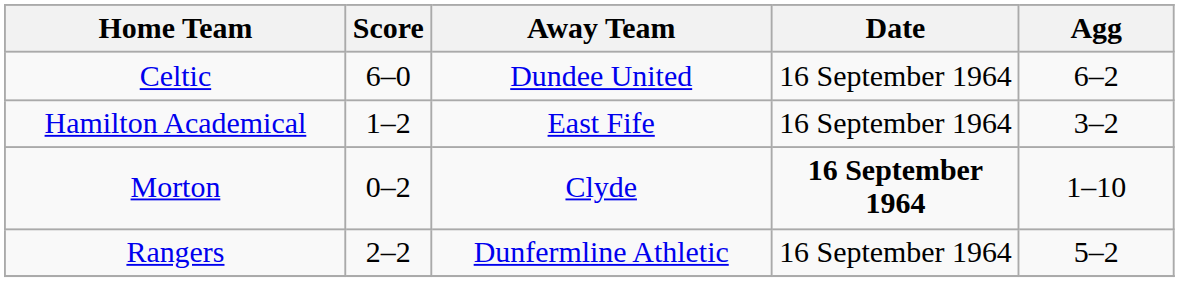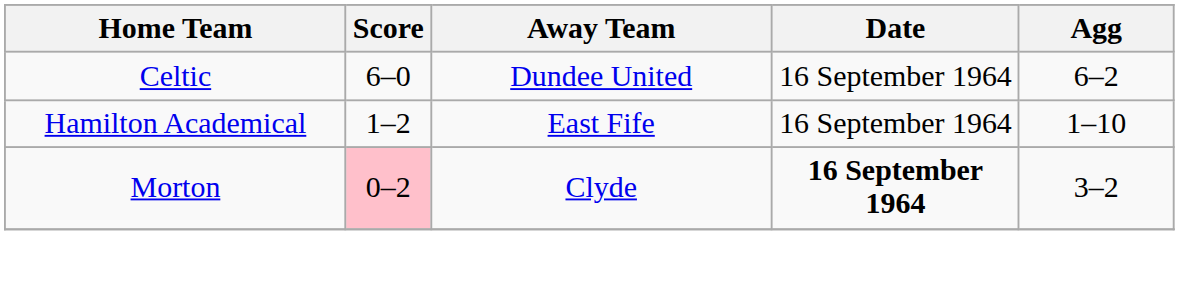Hamilton Academical | Agg: 3–2 -> 1–10
Morton | Score: no background -> pink background
Morton | Agg: 1–10 -> 3–2
- row: Rangers | 2–2 | Dunfermline Athletic | 16 September 1964 | 5–2
